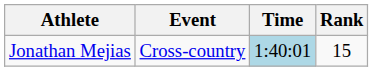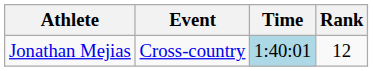Jonathan Mejias | Rank: 15 -> 12
